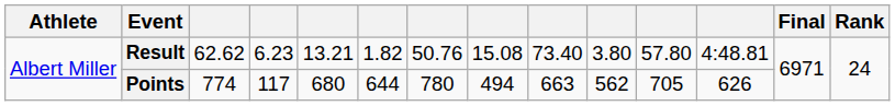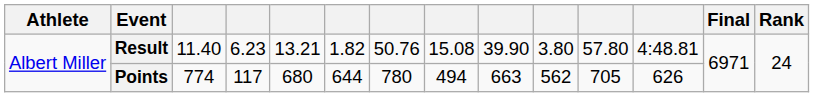Result | column 3: 62.62 -> 11.40
Result | column 9: 73.40 -> 39.90
